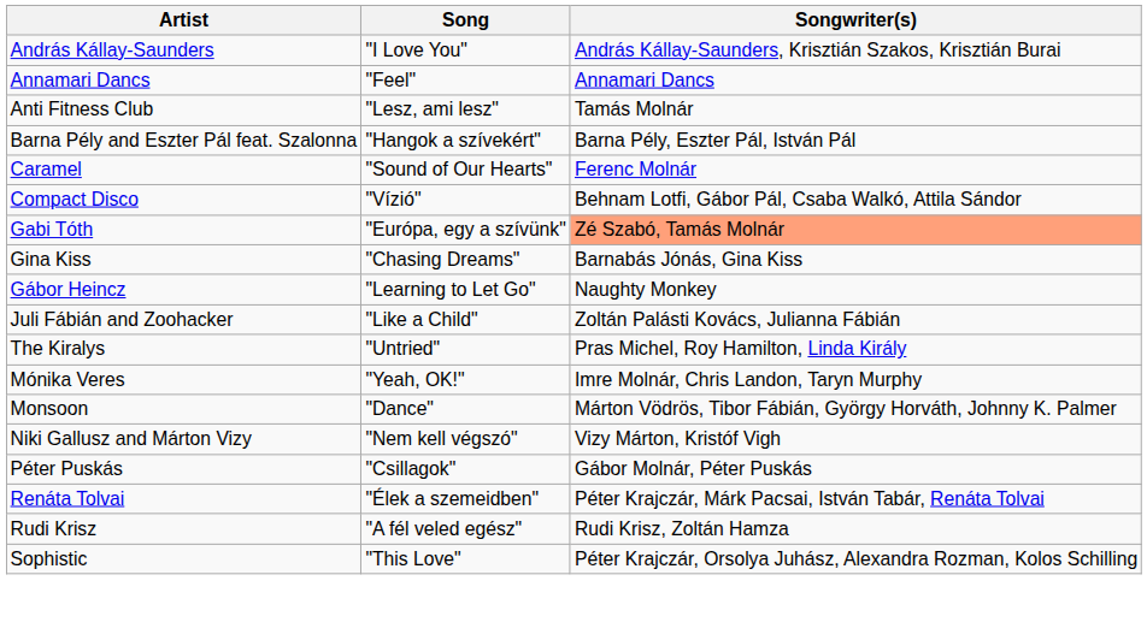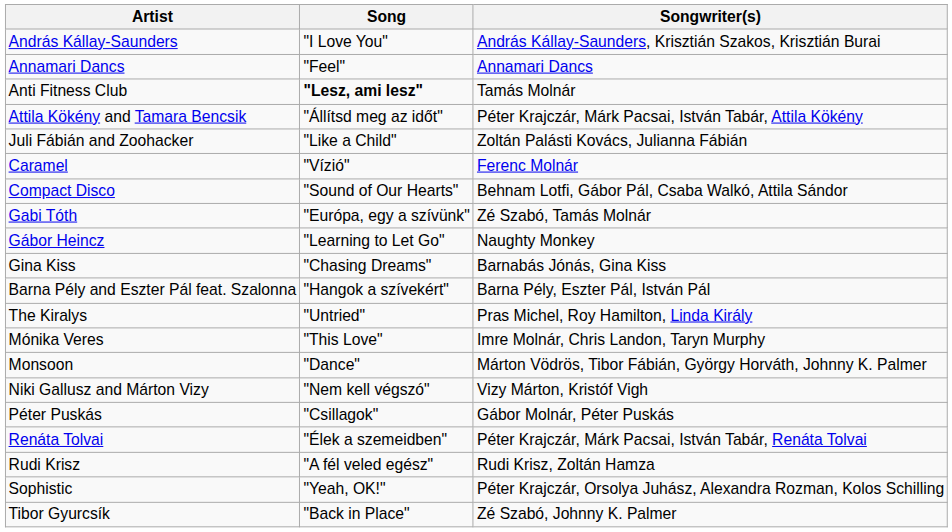Anti Fitness Club | Song: normal -> bold
+ row: Attila Kökény and Tamara Bencsik | "Állítsd meg az időt" | Péter Krajczár, Márk Pacsai, István Tabár, Attila Kökény
rows swapped: Barna Pély and Eszter Pál feat. Szalonna <-> Juli Fábián and Zoohacker
Caramel | Song: "Sound of Our Hearts" -> "Vízió"
Compact Disco | Song: "Vízió" -> "Sound of Our Hearts"
Gabi Tóth | Songwriter(s): lightsalmon background -> no background
rows swapped: Gábor Heincz <-> Gina Kiss
Mónika Veres | Song: "Yeah, OK!" -> "This Love"
Sophistic | Song: "This Love" -> "Yeah, OK!"
+ row: Tibor Gyurcsík | "Back in Place" | Zé Szabó, Johnny K. Palmer
